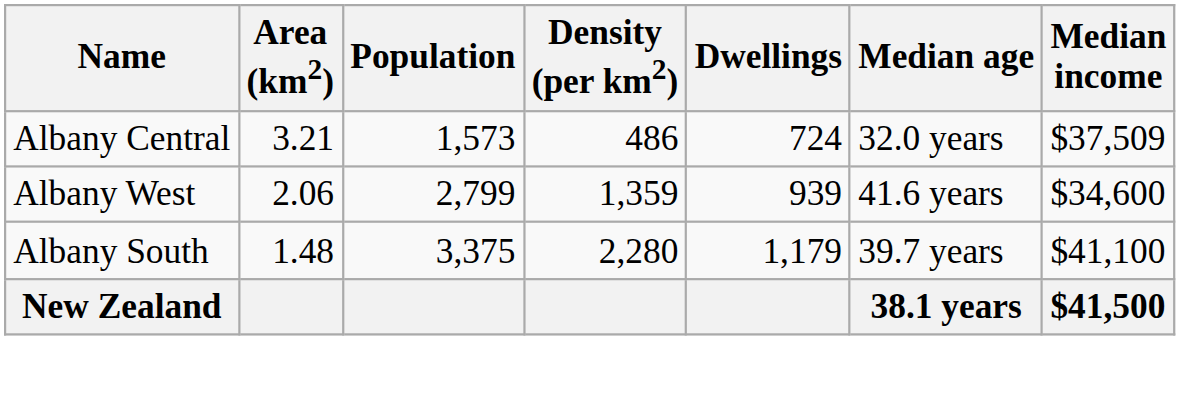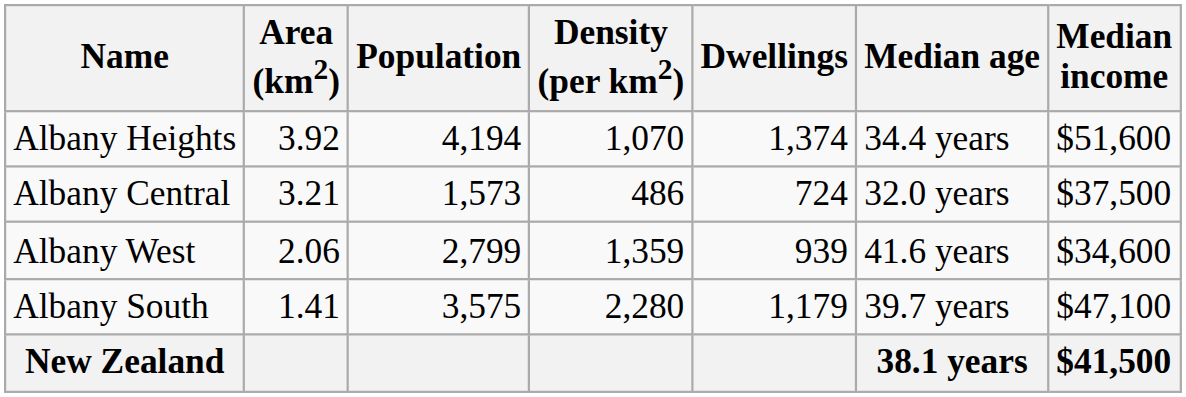+ row: Albany Heights | 3.92 | 4,194 | 1,070 | 1,374 | 34.4 years | $51,600
Albany Central | Median income: $37,509 -> $37,500
Albany South | Area (km2): 1.48 -> 1.41
Albany South | Population: 3,375 -> 3,575
Albany South | Median income: $41,100 -> $47,100
